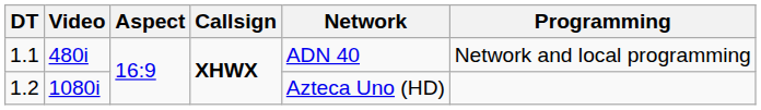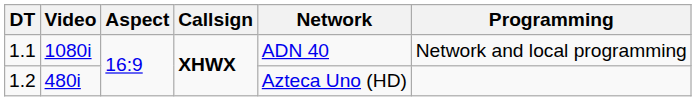1.1 | Video: 480i -> 1080i
1.2 | Video: 1080i -> 480i
